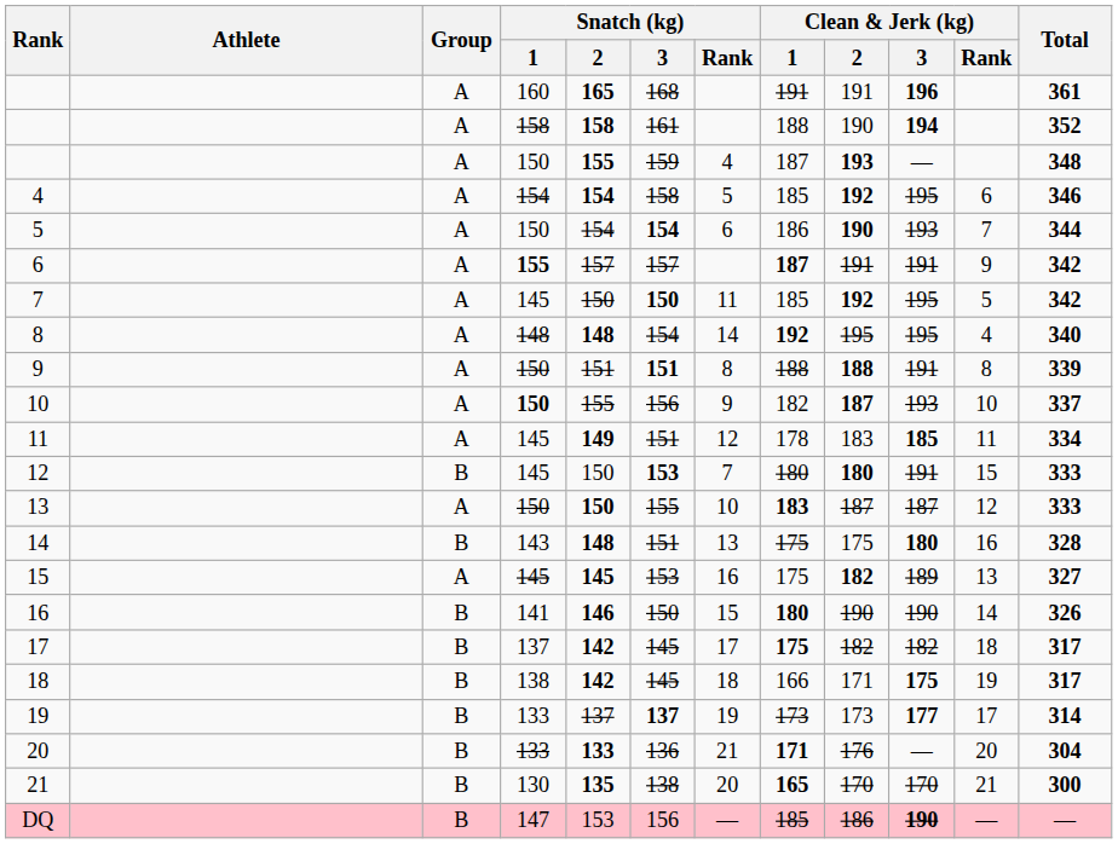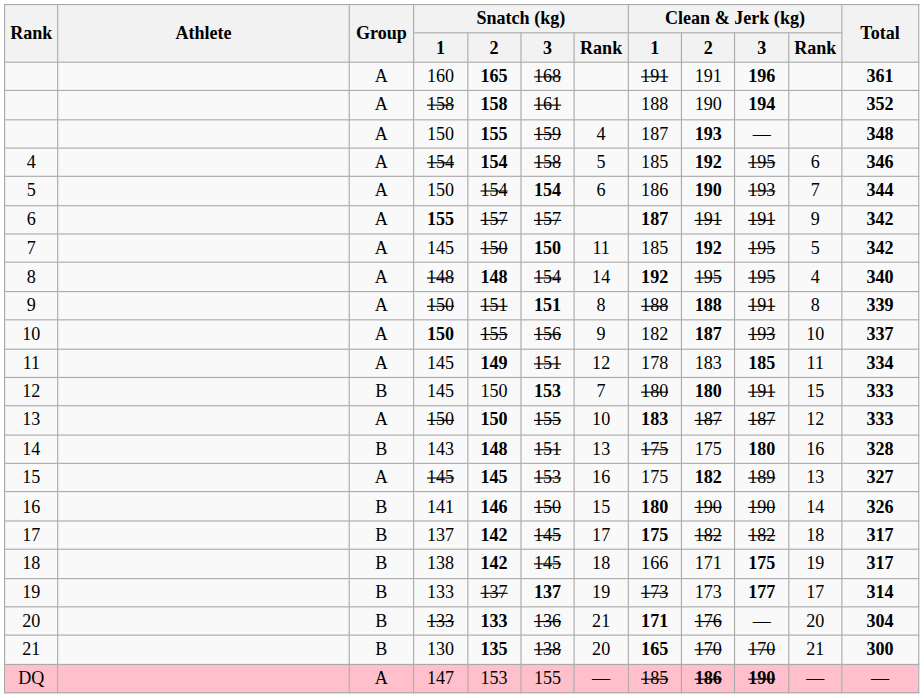DQ | Group: B -> A
DQ | Snatch (kg) / 3: 156 -> 155
DQ | Clean & Jerk (kg) / 2: normal -> bold
